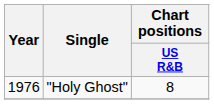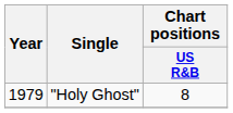"Holy Ghost" | Year: 1976 -> 1979
